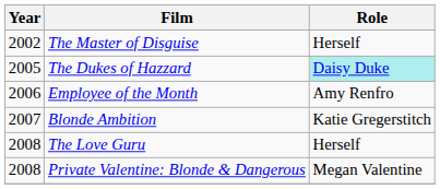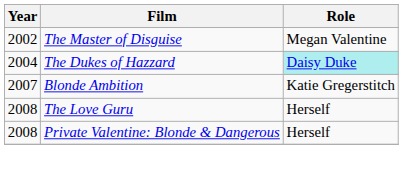The Master of Disguise | Role: Herself -> Megan Valentine
The Dukes of Hazzard | Year: 2005 -> 2004
- row: 2006 | Employee of the Month | Amy Renfro
Private Valentine: Blonde & Dangerous | Role: Megan Valentine -> Herself
